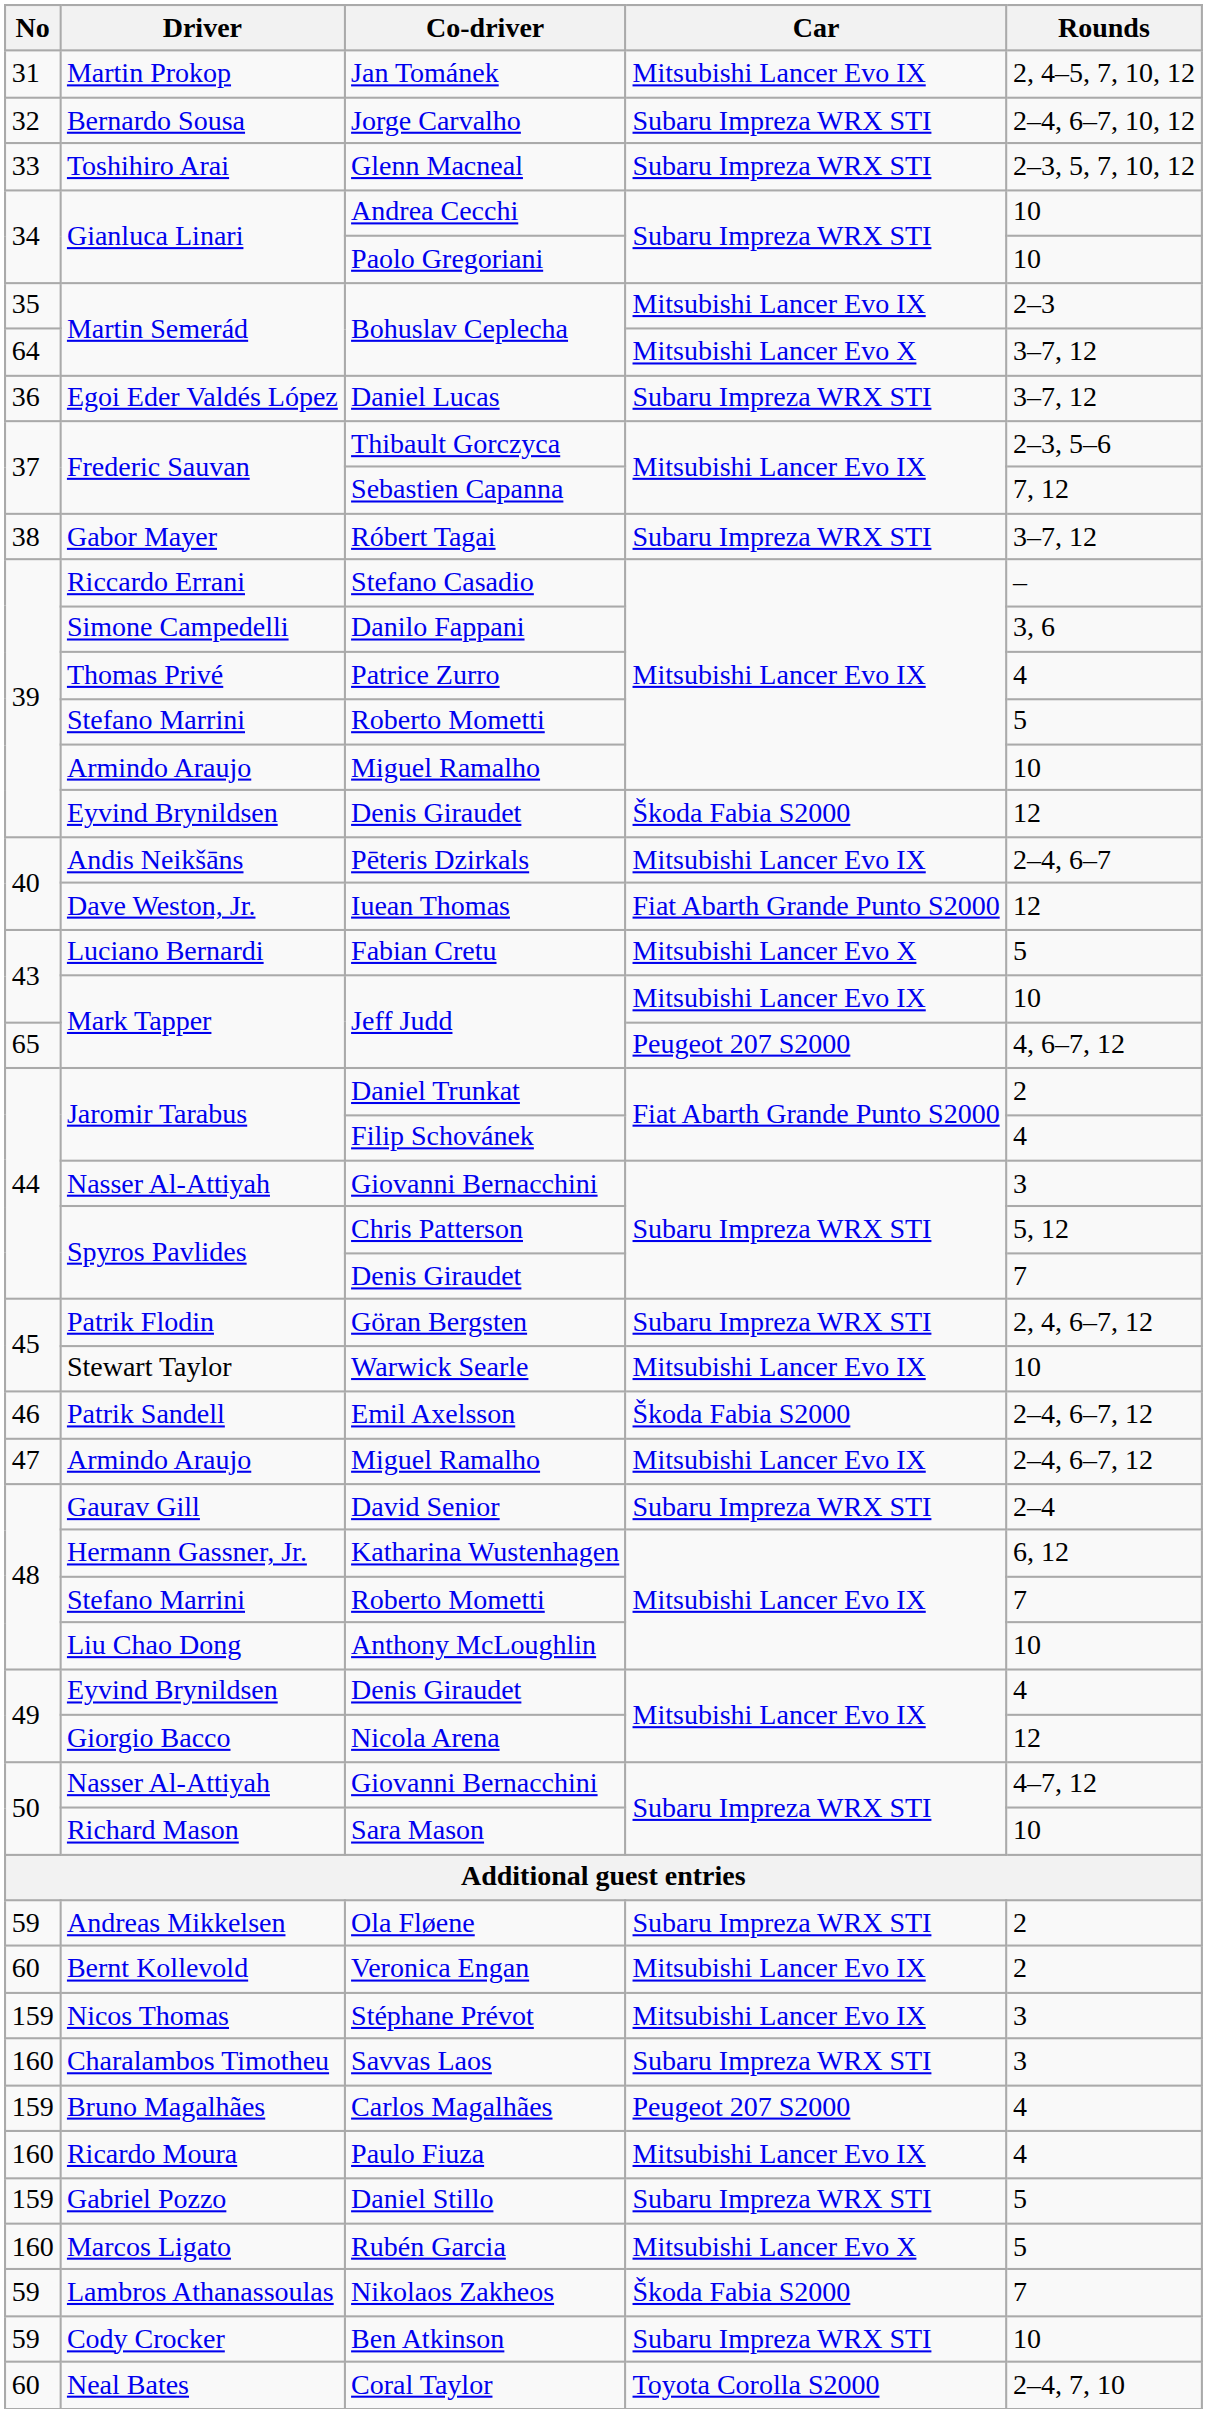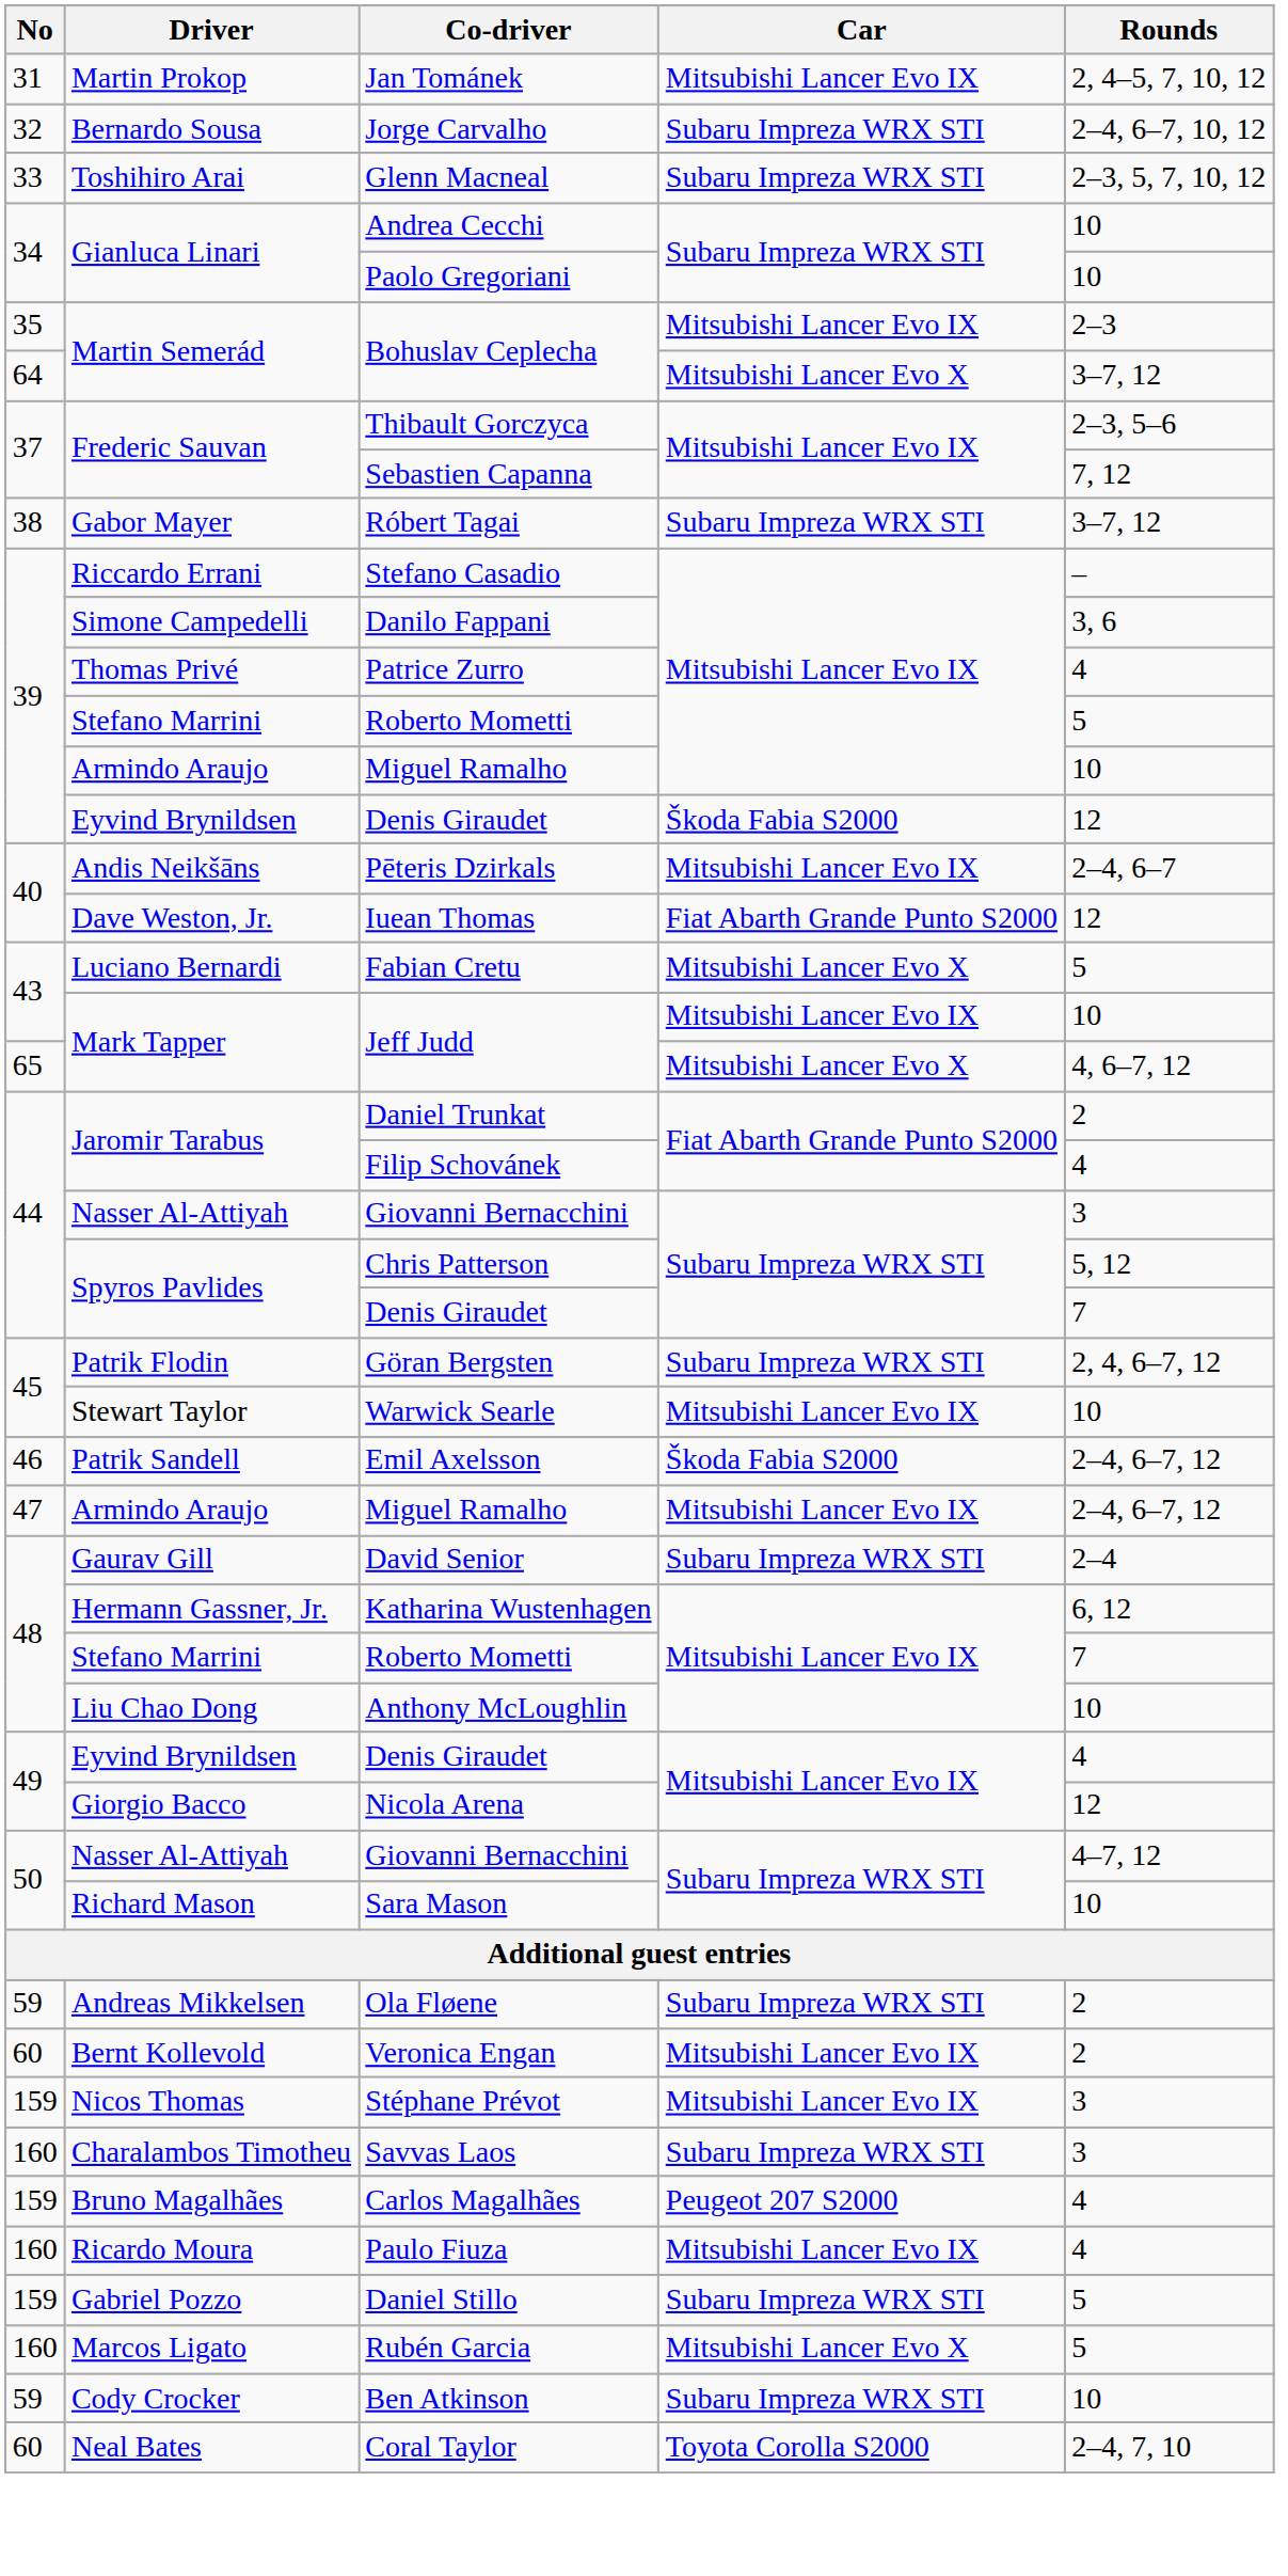- row: 36 | Egoi Eder Valdés López | Daniel Lucas | Subaru Impreza WRX STI | 3–7, 12
65 / Jeff Judd | Car: Peugeot 207 S2000 -> Mitsubishi Lancer Evo X
- row: 59 | Lambros Athanassoulas | Nikolaos Zakheos | Škoda Fabia S2000 | 7
